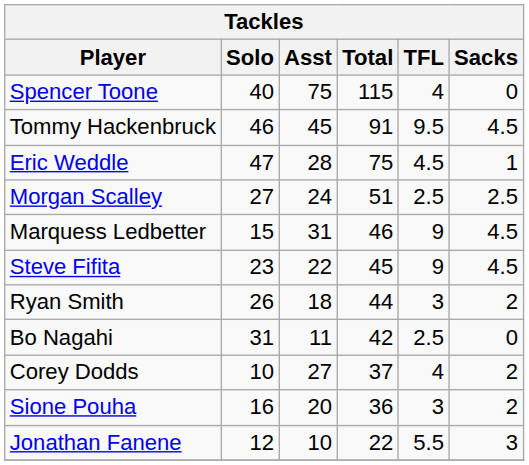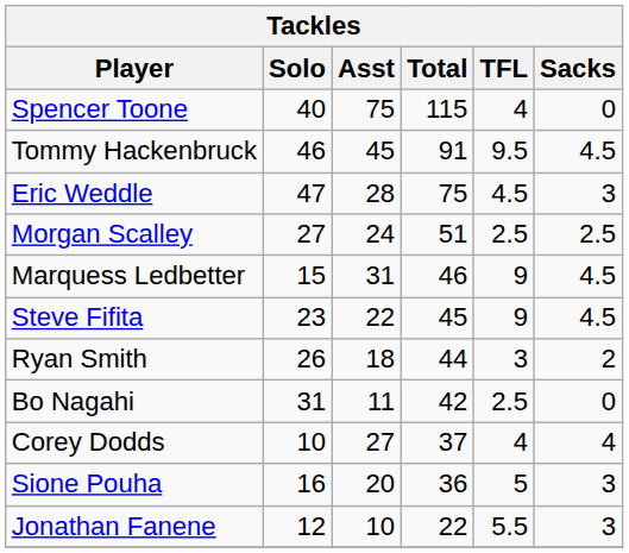Eric Weddle | Sacks: 1 -> 3
Corey Dodds | Sacks: 2 -> 4
Sione Pouha | TFL: 3 -> 5
Sione Pouha | Sacks: 2 -> 3
